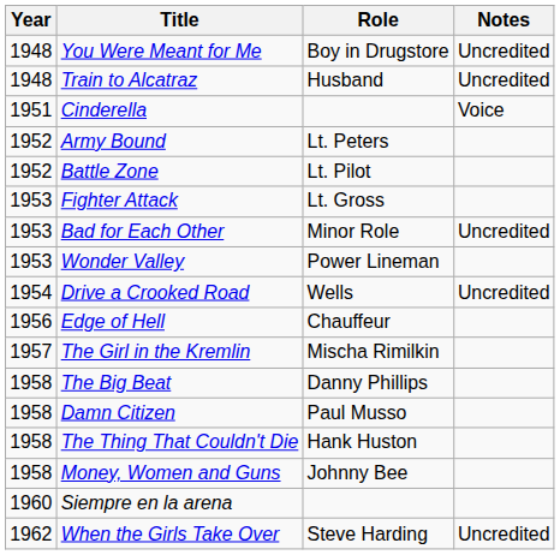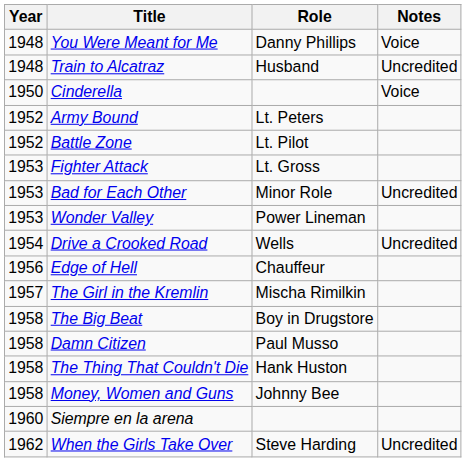You Were Meant for Me | Role: Boy in Drugstore -> Danny Phillips
You Were Meant for Me | Notes: Uncredited -> Voice
Cinderella | Year: 1951 -> 1950
The Big Beat | Role: Danny Phillips -> Boy in Drugstore
